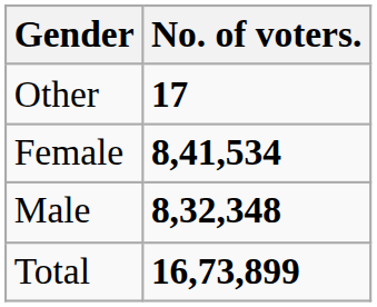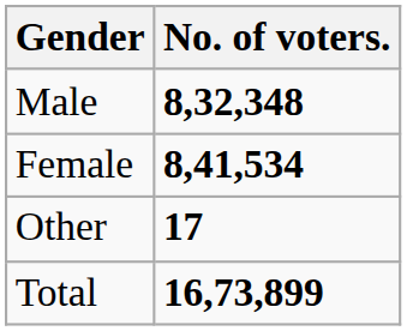rows swapped: Male <-> Other
